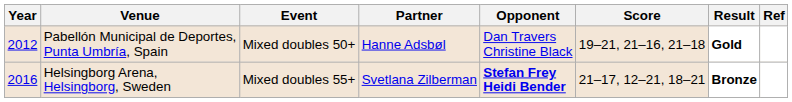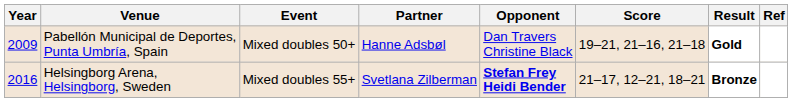Pabellón Municipal de Deportes, Punta Umbría, Spain | Year: 2012 -> 2009
